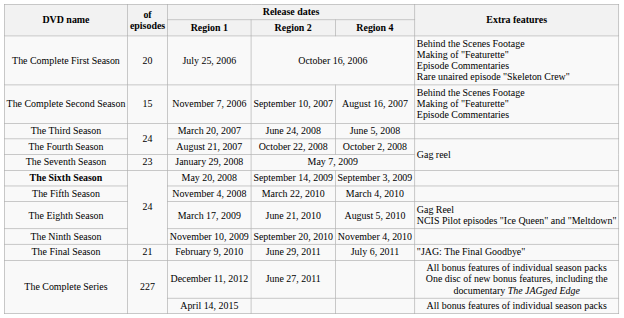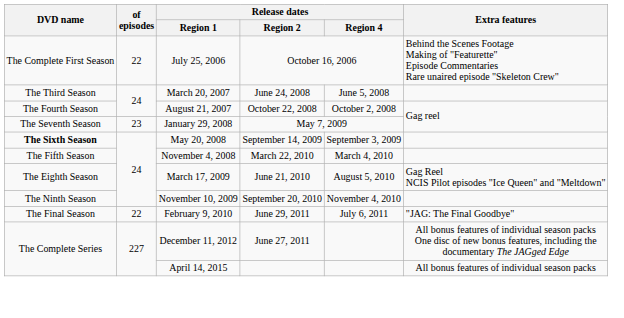July 25, 2006 | of episodes: 20 -> 22
- row: The Complete Second Season | 15 | November 7, 2006 | September 10, 2007 | August 16, 2007 | Behind the Scenes Footage Making of "Featurette" Episode Commentaries
February 9, 2010 | of episodes: 21 -> 22
